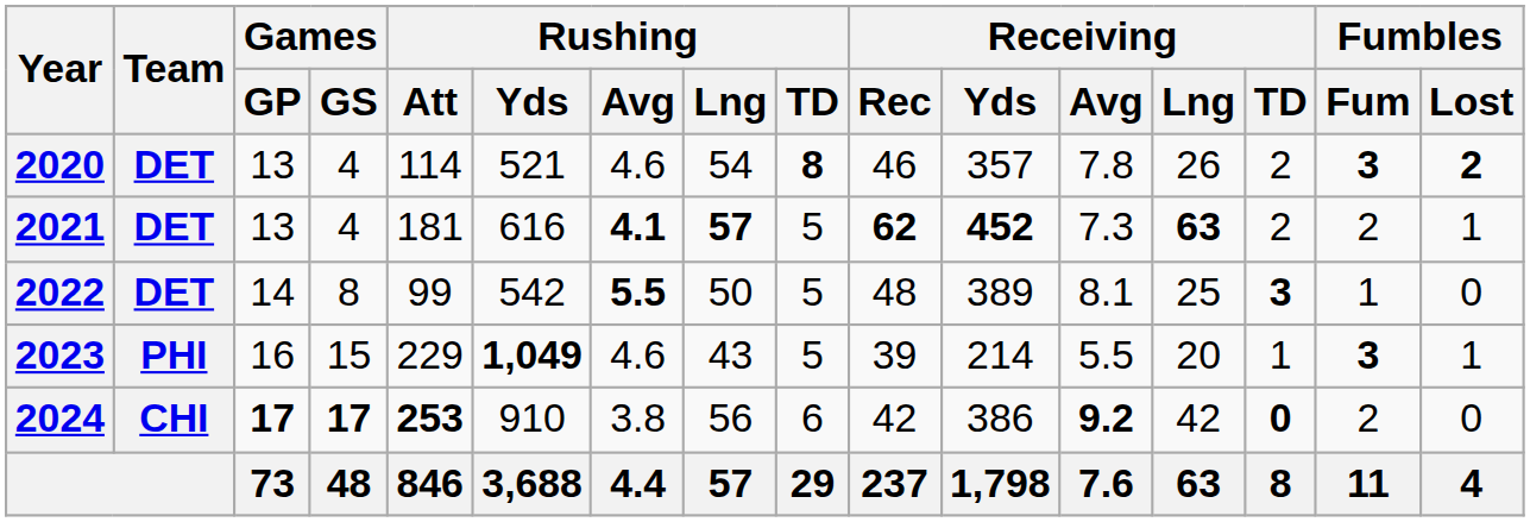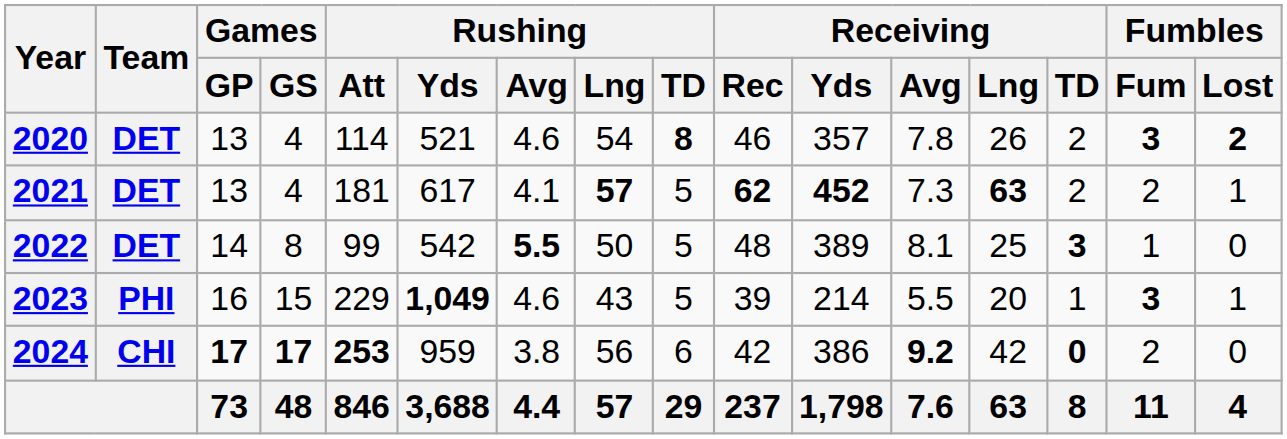2021 | Rushing / Yds: 616 -> 617
2021 | Rushing / Avg: bold -> normal
2024 | Rushing / Yds: 910 -> 959
